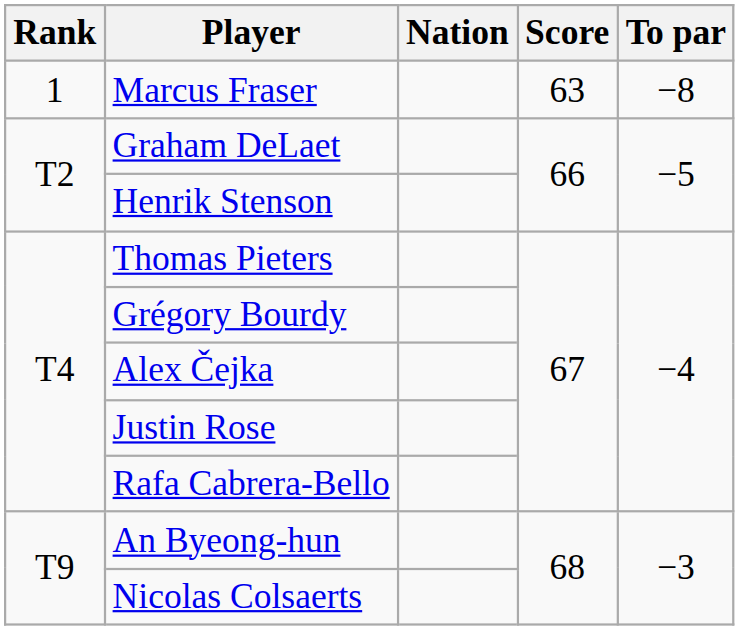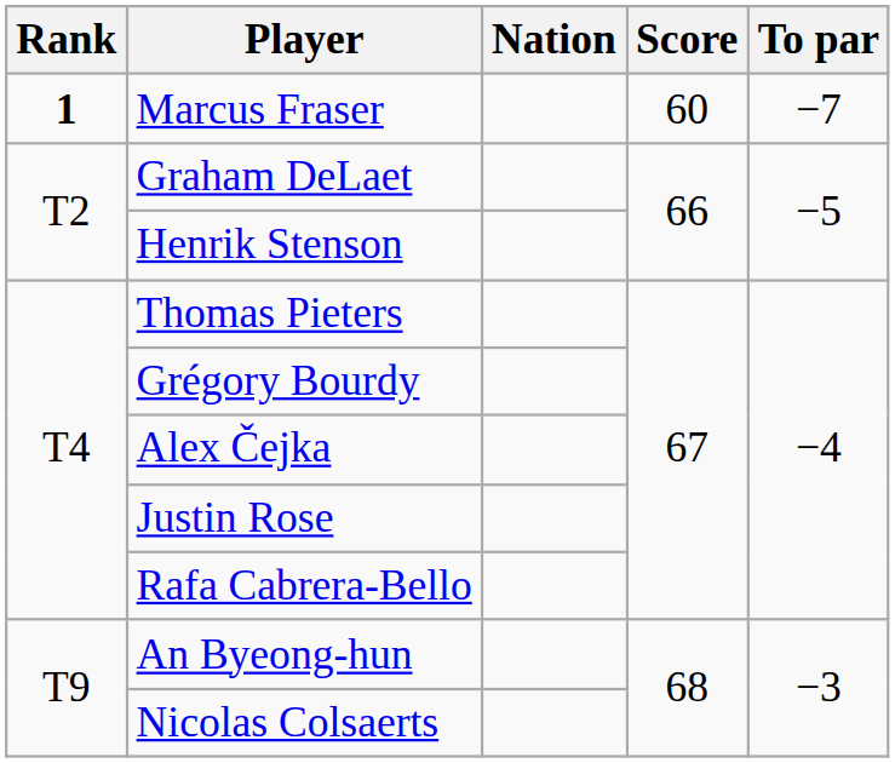Marcus Fraser | Rank: normal -> bold
Marcus Fraser | Score: 63 -> 60
Marcus Fraser | To par: −8 -> −7
